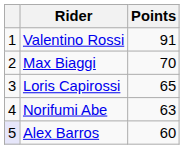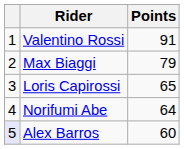Max Biaggi | Points: 70 -> 79
Norifumi Abe | Points: 63 -> 64
